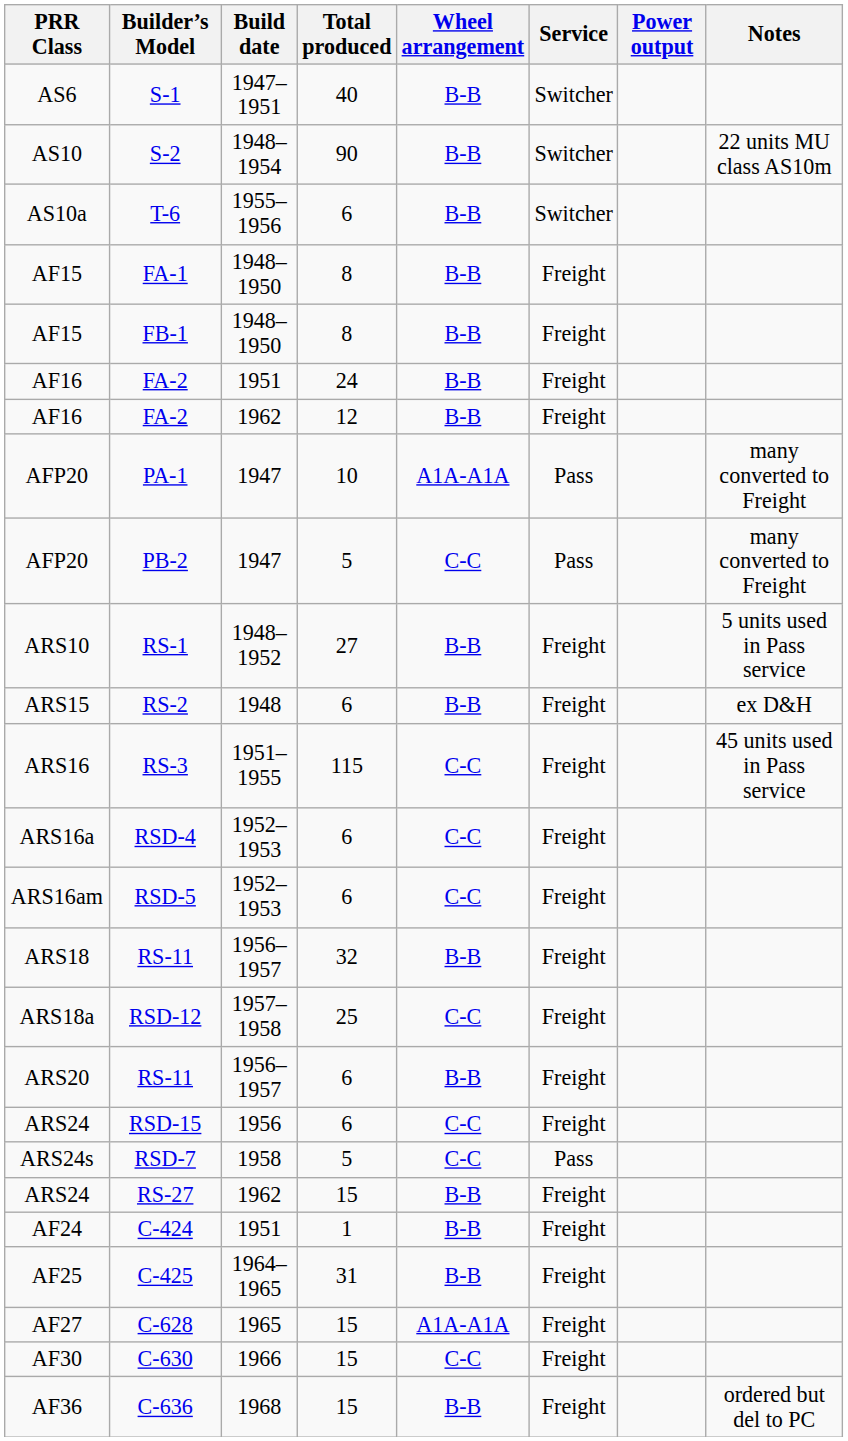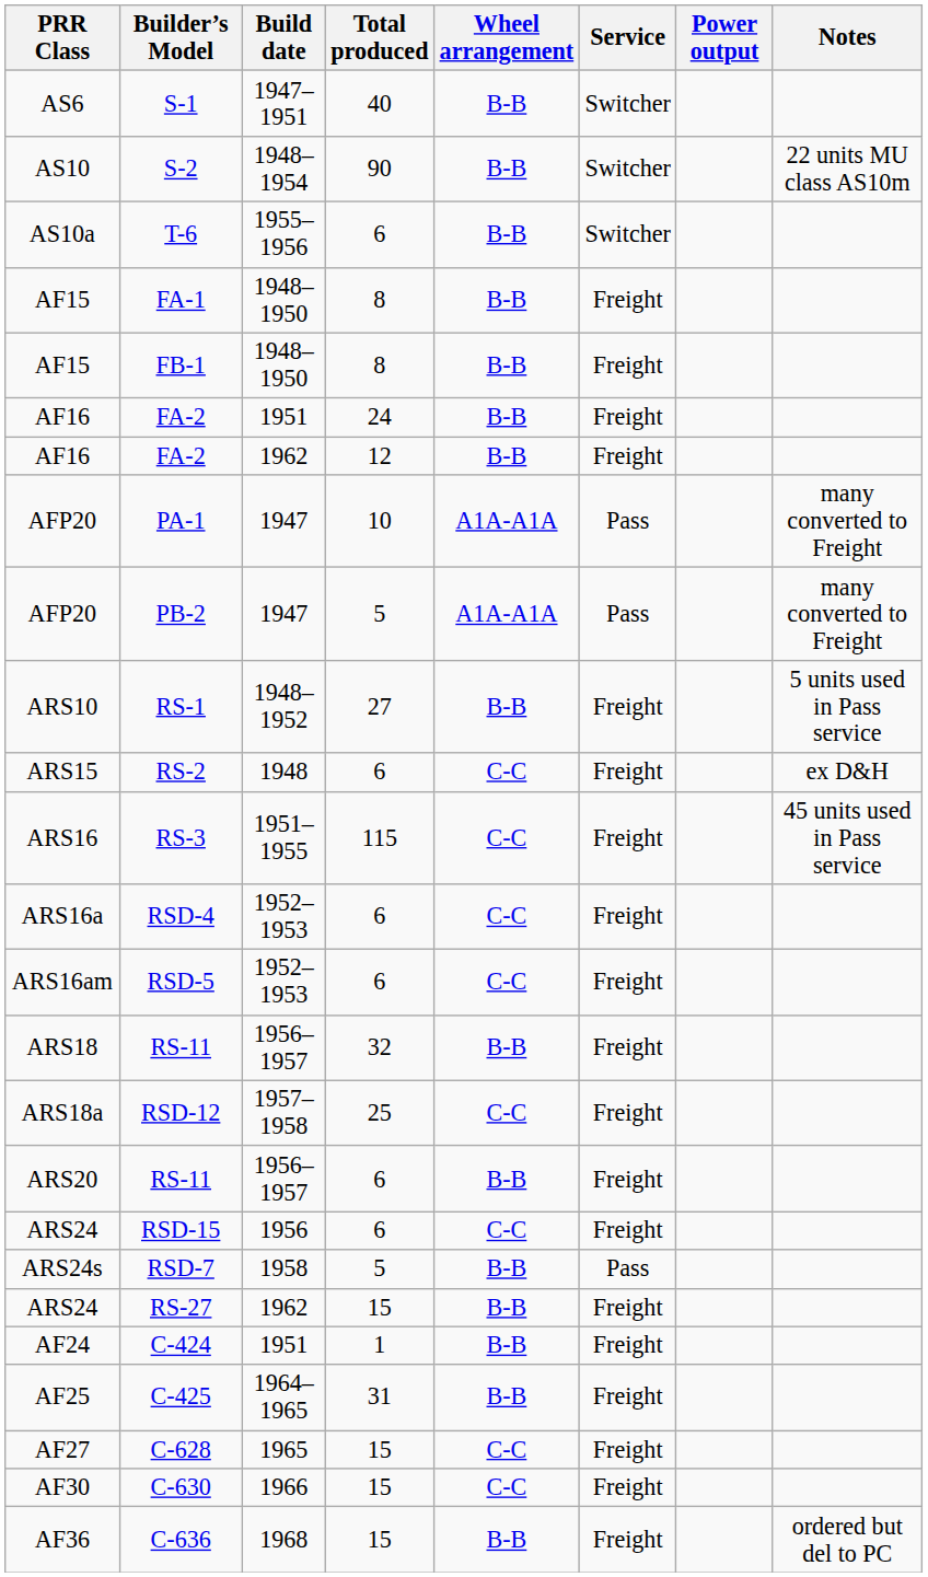PB-2 | Wheel arrangement: C-C -> A1A-A1A
RS-2 | Wheel arrangement: B-B -> C-C
RSD-7 | Wheel arrangement: C-C -> B-B
C-628 | Wheel arrangement: A1A-A1A -> C-C
